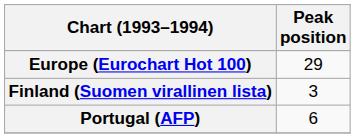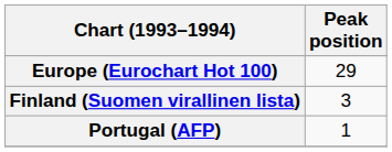Portugal (AFP) | Peak position: 6 -> 1
